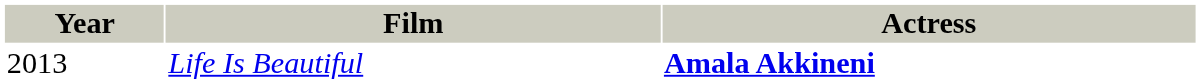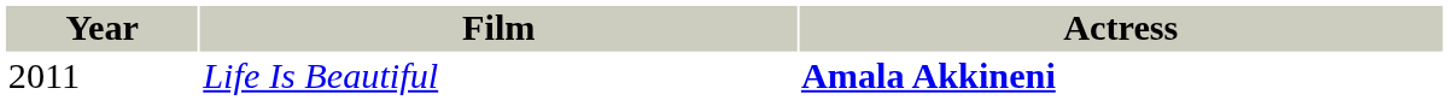Life Is Beautiful | Year: 2013 -> 2011
